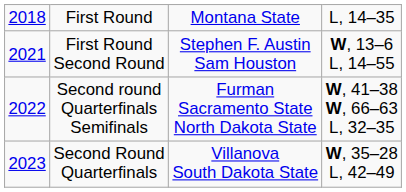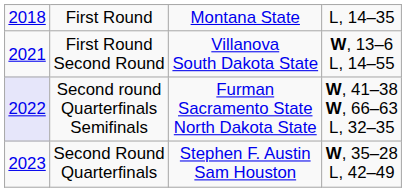First Round Second Round | column 3: Stephen F. Austin Sam Houston -> Villanova South Dakota State
Second round Quarterfinals Semifinals | column 1: no background -> lavender background
Second Round Quarterfinals | column 3: Villanova South Dakota State -> Stephen F. Austin Sam Houston
